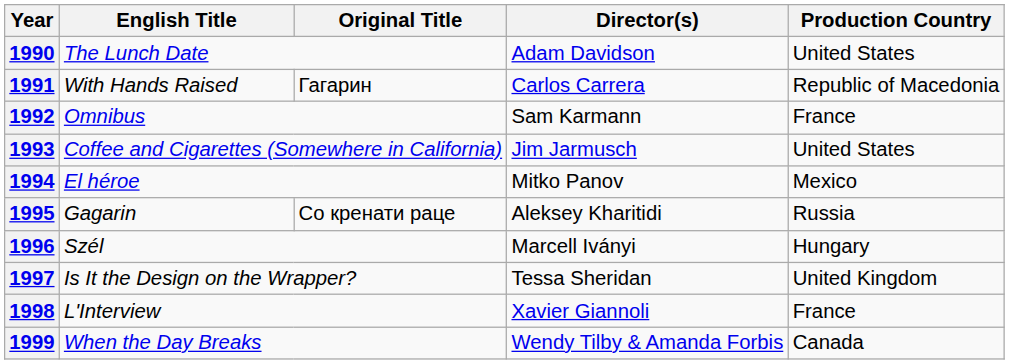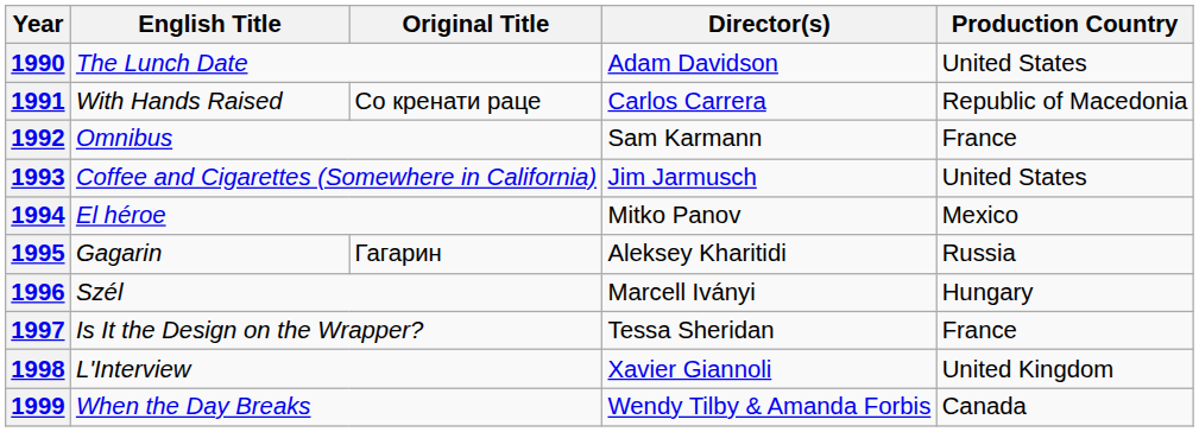1991 | Original Title: Гагарин -> Со кренати раце
1995 | Original Title: Со кренати раце -> Гагарин
1997 | Production Country: United Kingdom -> France
1998 | Production Country: France -> United Kingdom
